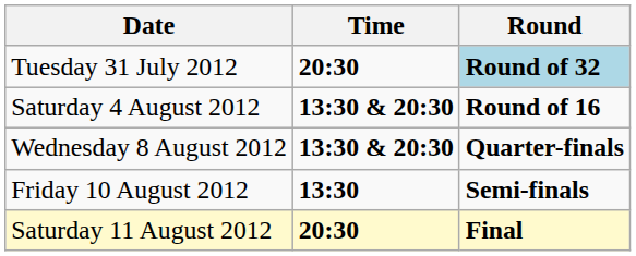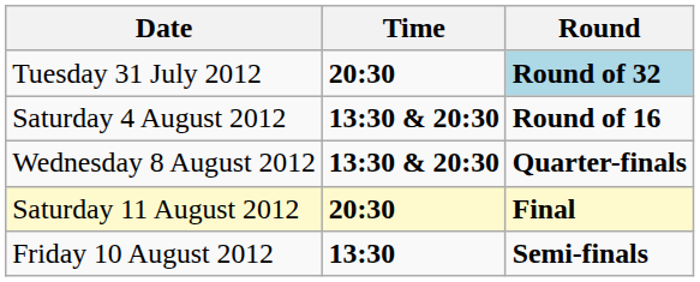rows swapped: Friday 10 August 2012 <-> Saturday 11 August 2012
